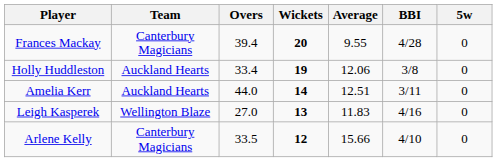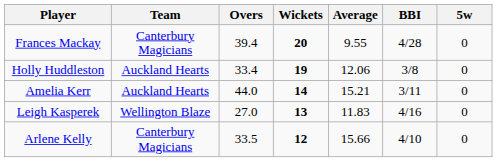Amelia Kerr | Average: 12.51 -> 15.21
